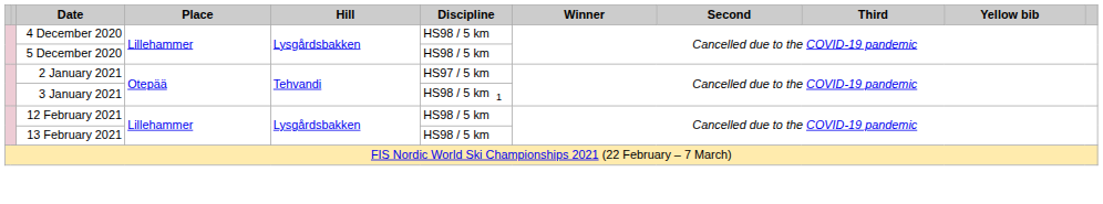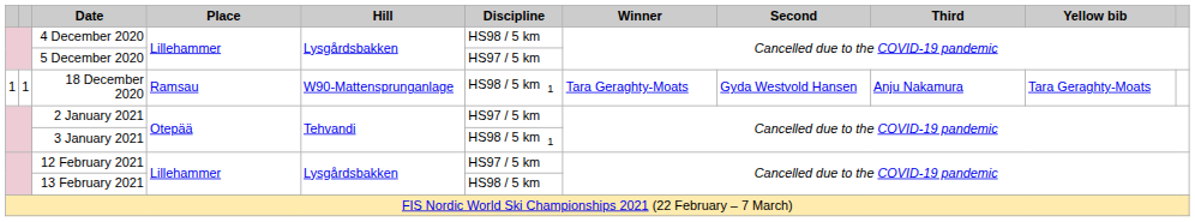5 December 2020 | Discipline: HS98 / 5 km -> HS97 / 5 km
+ row: 1 | 1 | 18 December 2020 | Ramsau | W90-Mattensprunganlage | HS98 / 5 km 1 | Tara Geraghty-Moats | Gyda Westvold Hansen | Anju Nakamura | Tara Geraghty-Moats
12 February 2021 | Discipline: HS98 / 5 km -> HS97 / 5 km
